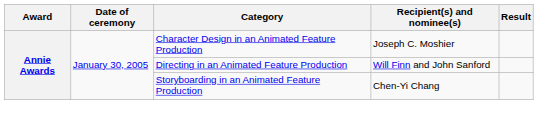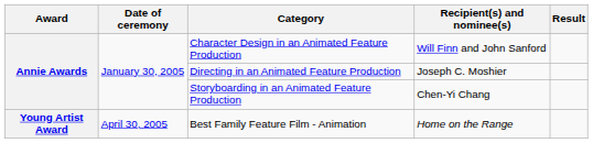Character Design in an Animated Feature Production | Recipient(s) and nominee(s): Joseph C. Moshier -> Will Finn and John Sanford
Directing in an Animated Feature Production | Recipient(s) and nominee(s): Will Finn and John Sanford -> Joseph C. Moshier
+ row: Young Artist Award | April 30, 2005 | Best Family Feature Film - Animation | Home on the Range
